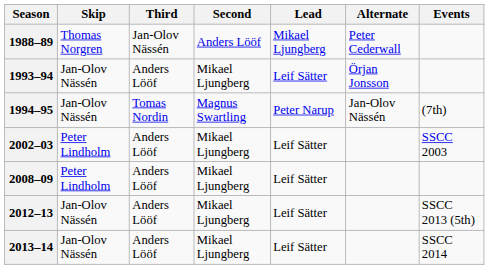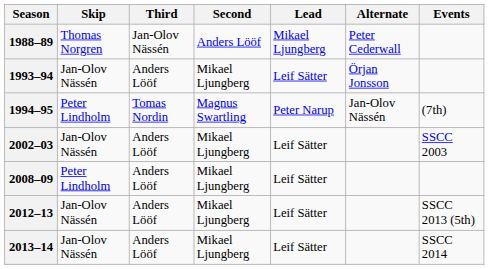1994–95 | Skip: Jan-Olov Nässén -> Peter Lindholm
2002–03 | Skip: Peter Lindholm -> Jan-Olov Nässén
